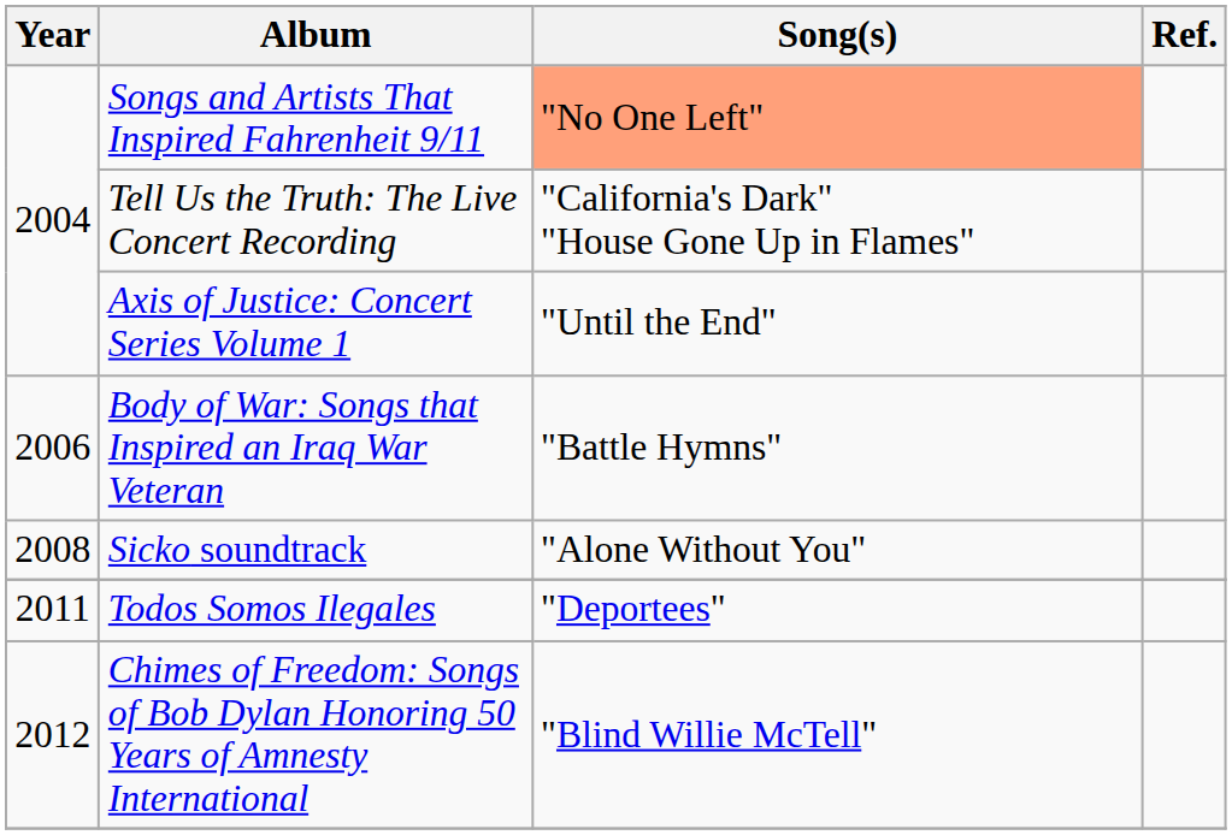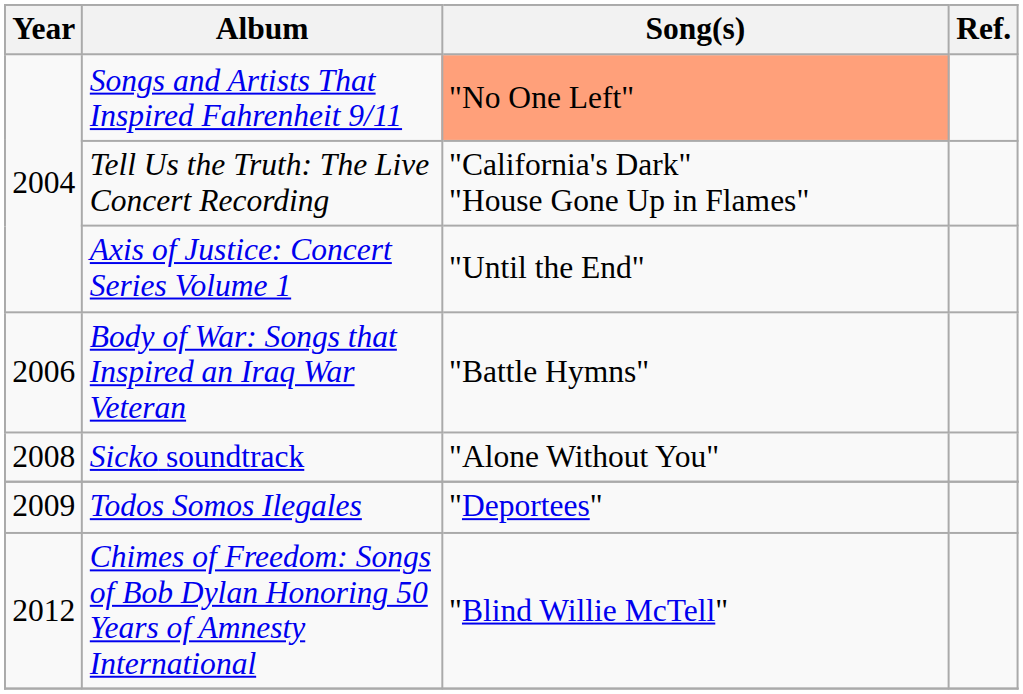Todos Somos Ilegales | Year: 2011 -> 2009
